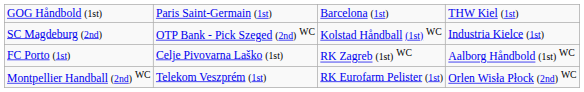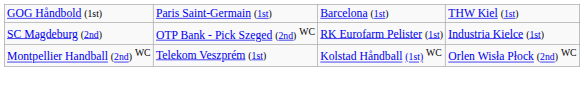SC Magdeburg (2nd) | column 3: Kolstad Håndball (1st) WC -> RK Eurofarm Pelister (1st)
- row: FC Porto (1st) | Celje Pivovarna Laško (1st) | RK Zagreb (1st) WC | Aalborg Håndbold (1st) WC
Montpellier Handball (2nd) WC | column 3: RK Eurofarm Pelister (1st) -> Kolstad Håndball (1st) WC
